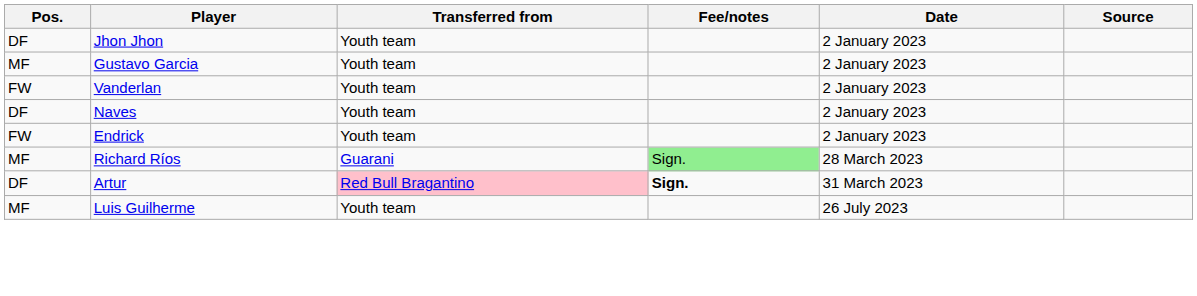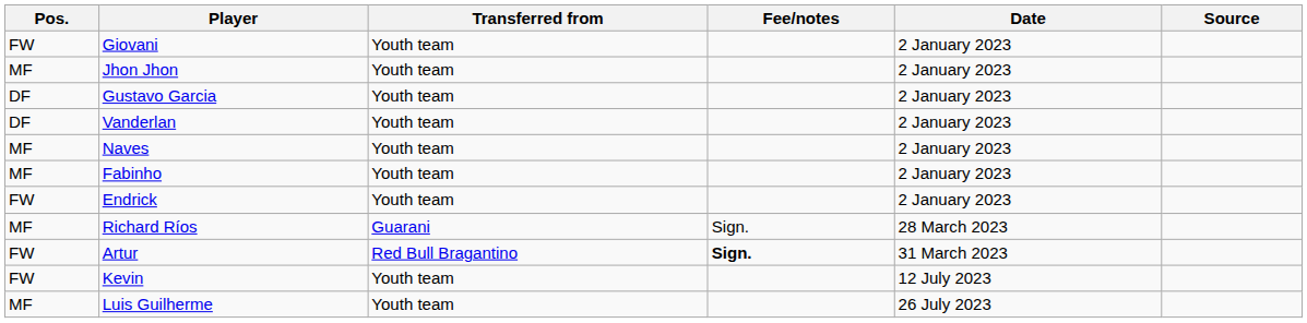+ row: FW | Giovani | Youth team | 2 January 2023
Jhon Jhon | Pos.: DF -> MF
Gustavo Garcia | Pos.: MF -> DF
Vanderlan | Pos.: FW -> DF
Naves | Pos.: DF -> MF
+ row: MF | Fabinho | Youth team | 2 January 2023
Richard Ríos | Fee/notes: lightgreen background -> no background
Artur | Pos.: DF -> FW
Artur | Transferred from: pink background -> no background
+ row: FW | Kevin | Youth team | 12 July 2023
